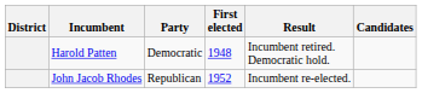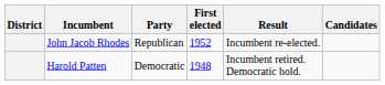rows swapped: John Jacob Rhodes <-> Harold Patten
